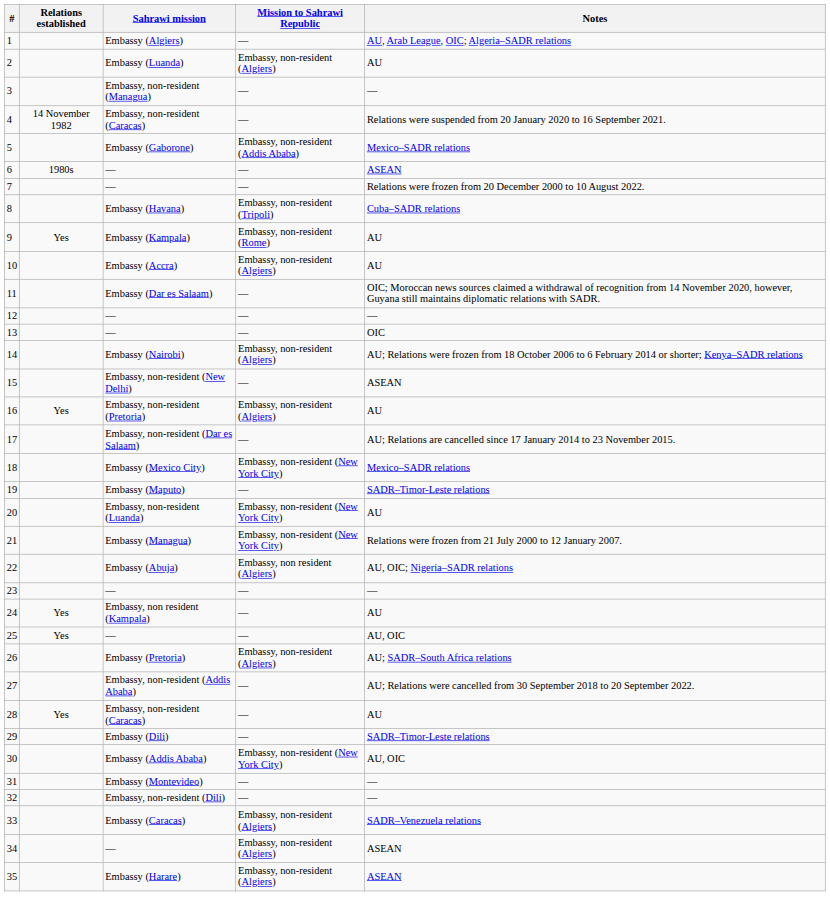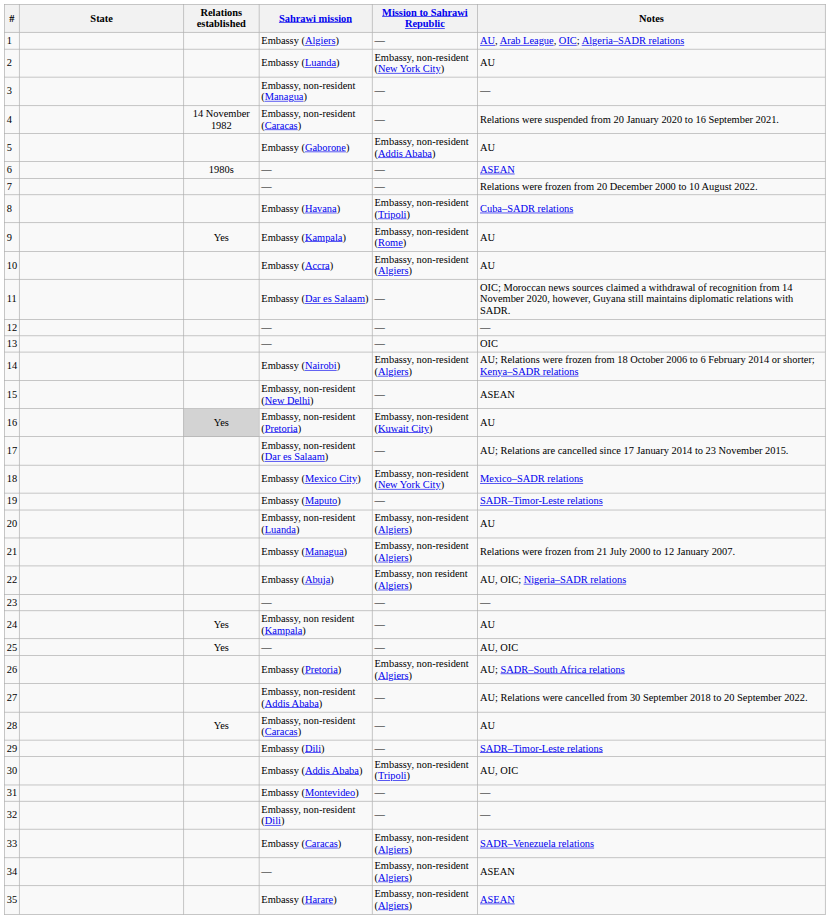+ column: State
2 | Mission to Sahrawi Republic: Embassy, non-resident (Algiers) -> Embassy, non-resident (New York City)
5 | Notes: Mexico–SADR relations -> AU
16 | Relations established: no background -> lightgrey background
16 | Mission to Sahrawi Republic: Embassy, non-resident (Algiers) -> Embassy, non-resident (Kuwait City)
20 | Mission to Sahrawi Republic: Embassy, non-resident (New York City) -> Embassy, non-resident (Algiers)
21 | Mission to Sahrawi Republic: Embassy, non-resident (New York City) -> Embassy, non-resident (Algiers)
30 | Mission to Sahrawi Republic: Embassy, non-resident (New York City) -> Embassy, non-resident (Tripoli)
